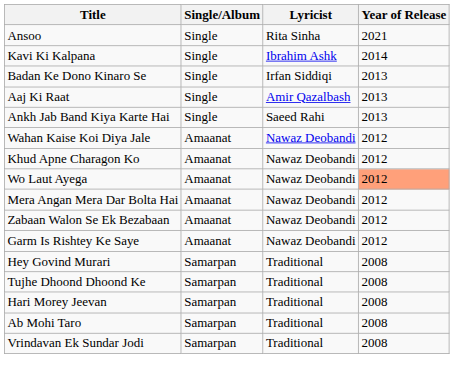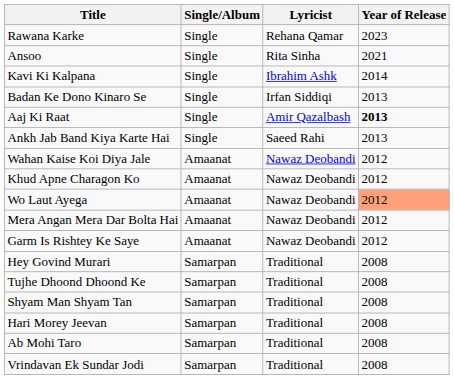+ row: Rawana Karke | Single | Rehana Qamar | 2023
Aaj Ki Raat | Year of Release: normal -> bold
- row: Zabaan Walon Se Ek Bezabaan | Amaanat | Nawaz Deobandi | 2012
+ row: Shyam Man Shyam Tan | Samarpan | Traditional | 2008
